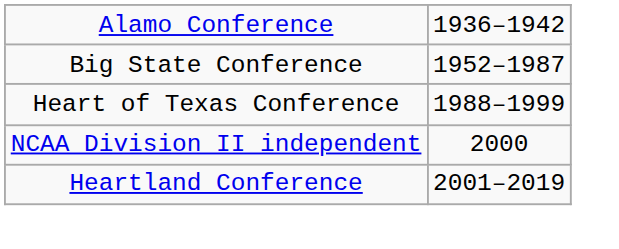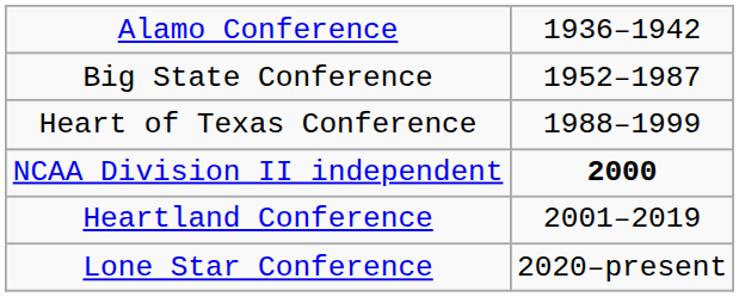NCAA Division II independent | column 2: normal -> bold
+ row: Lone Star Conference | 2020–present
